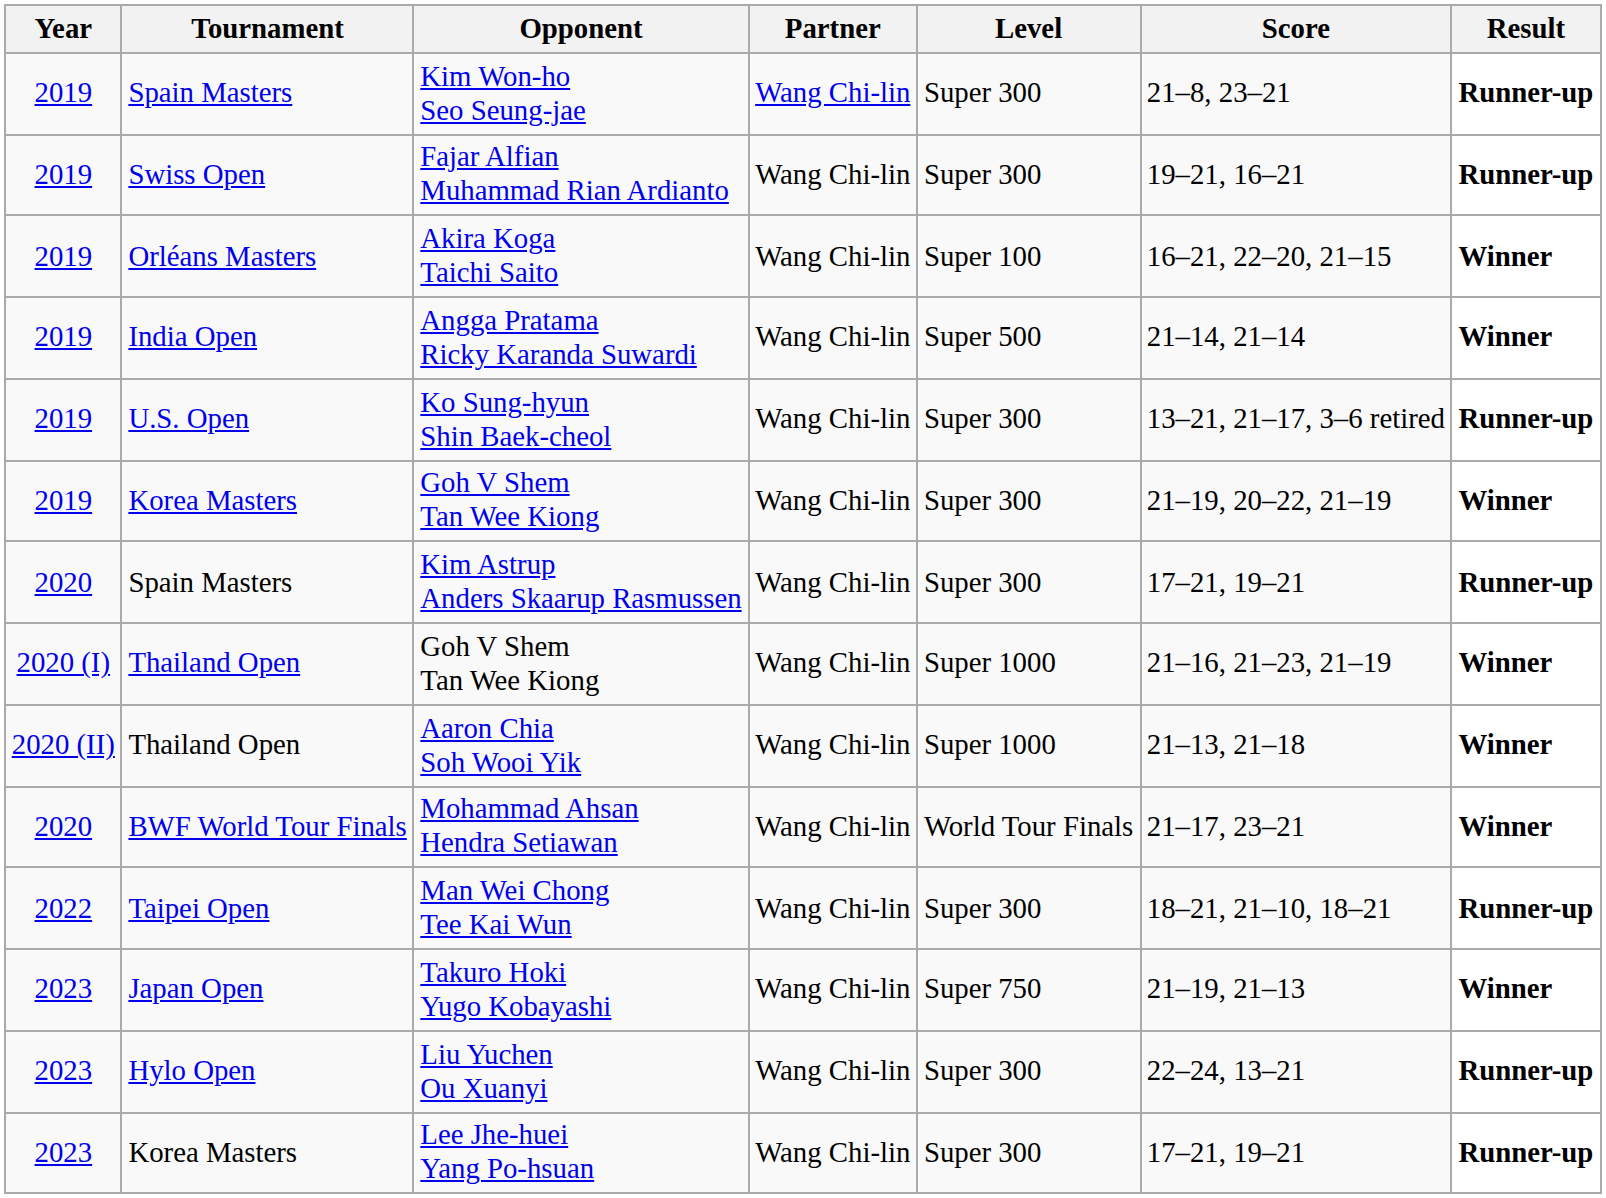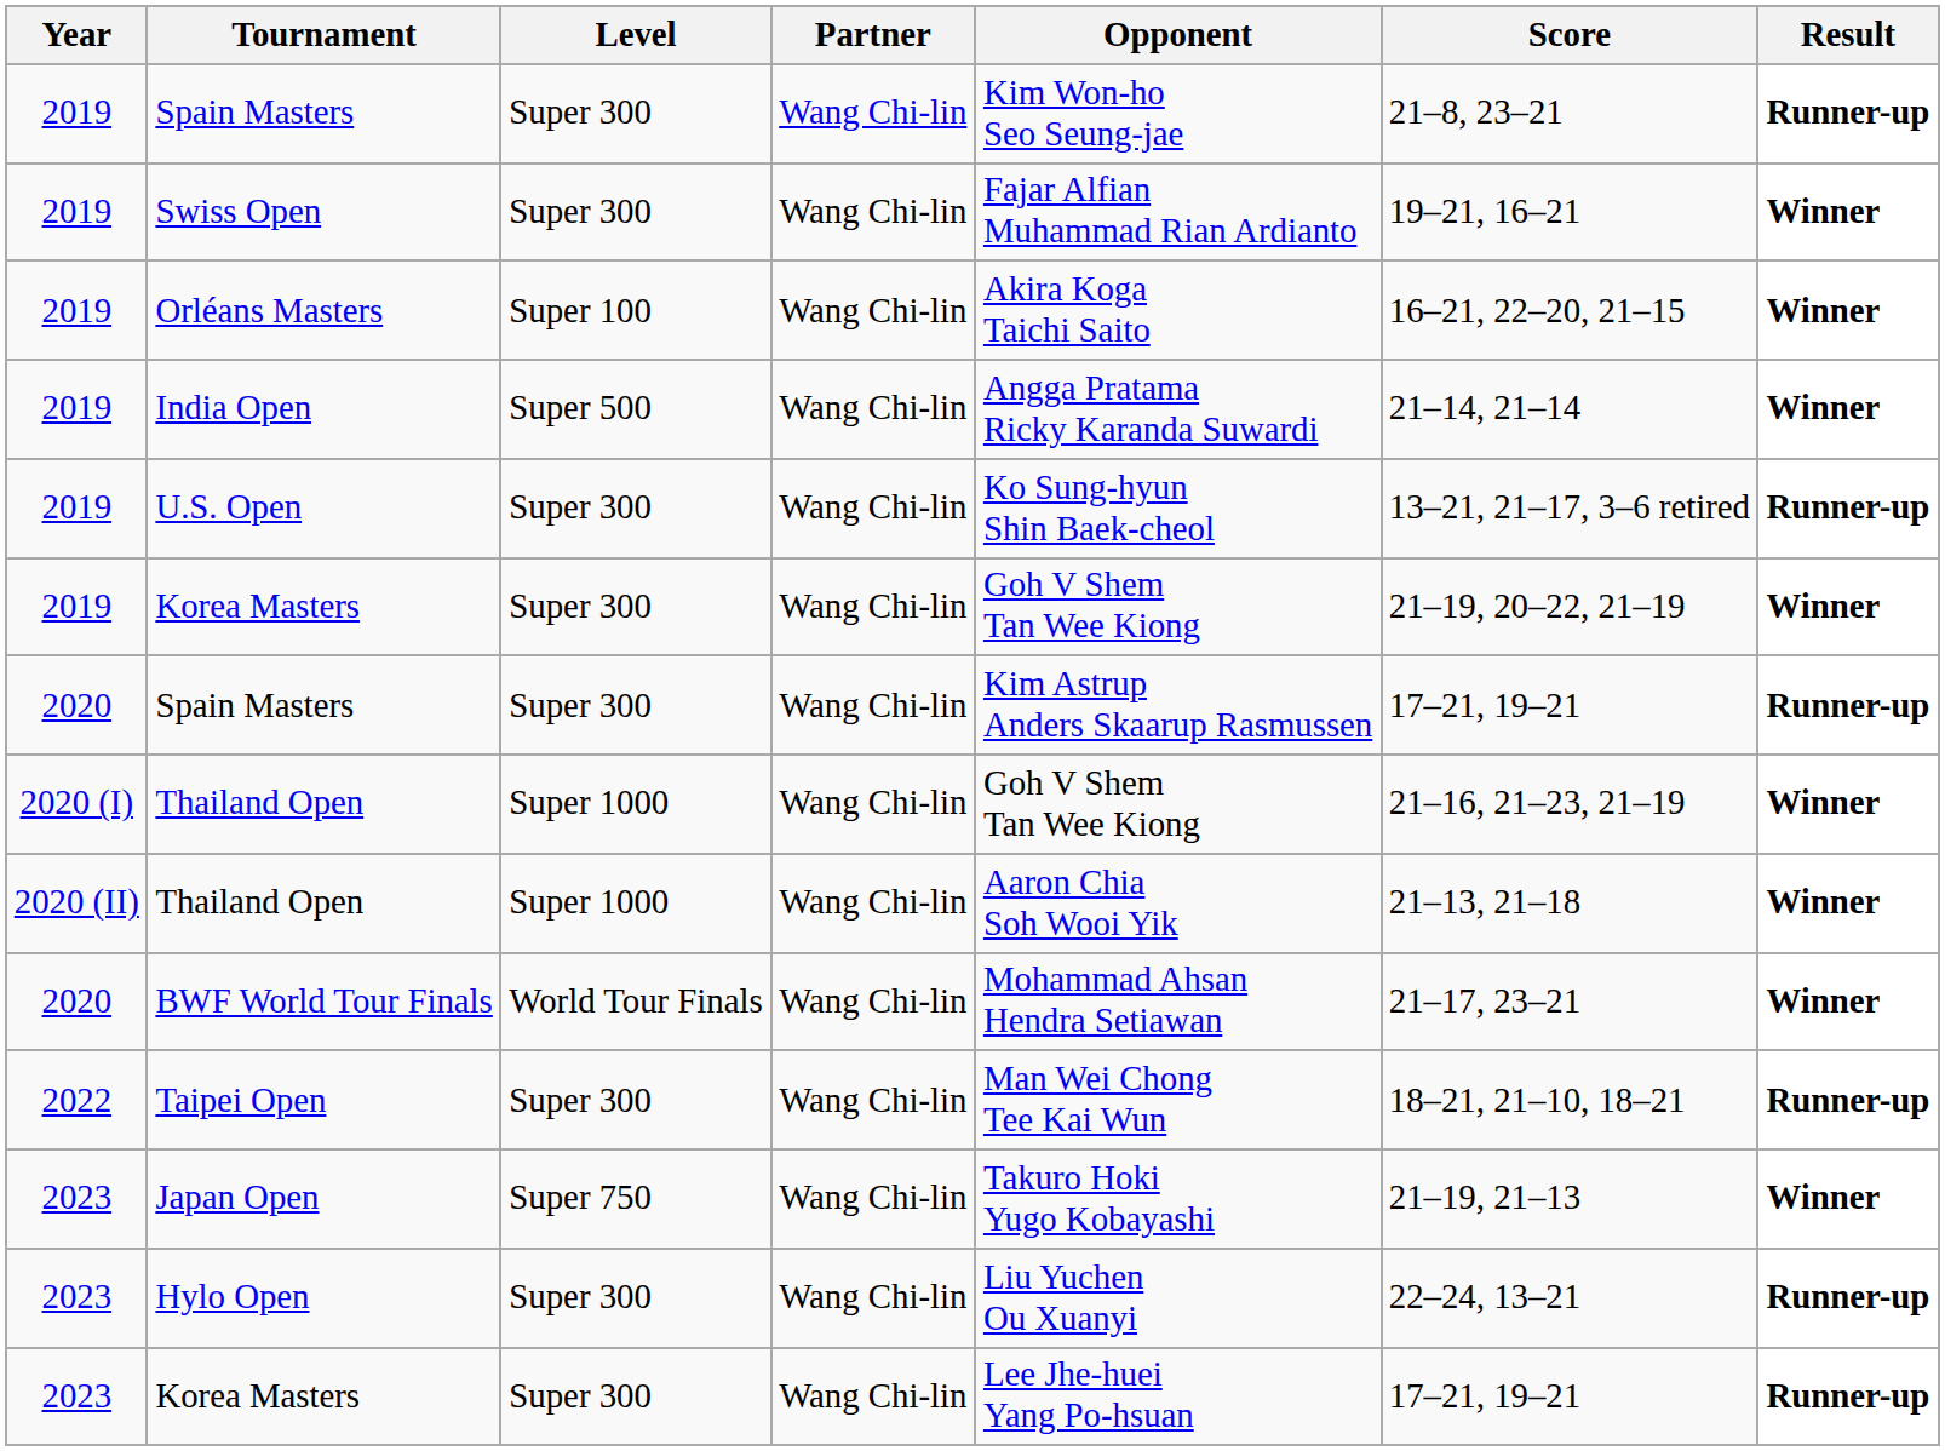columns swapped: Level <-> Opponent
Swiss Open | Result: Runner-up -> Winner
